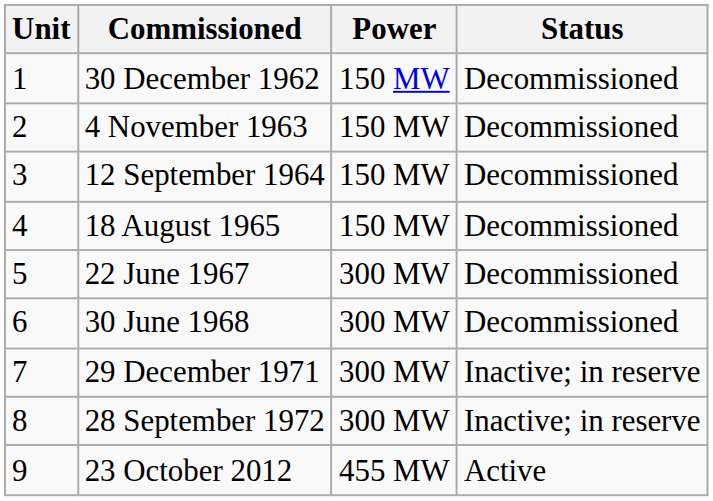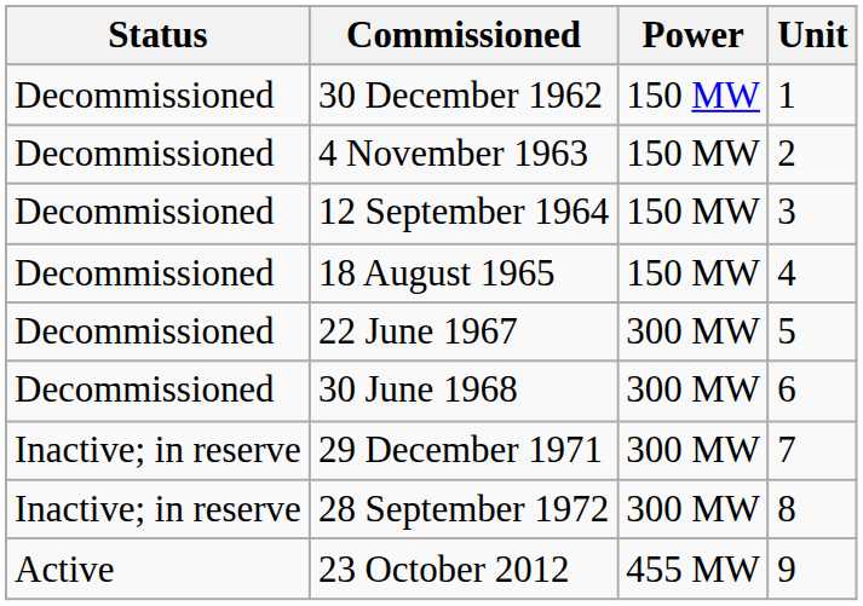columns swapped: Unit <-> Status
